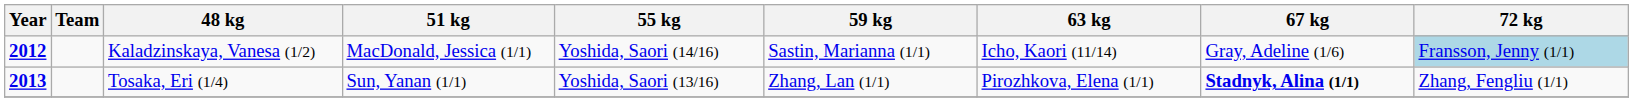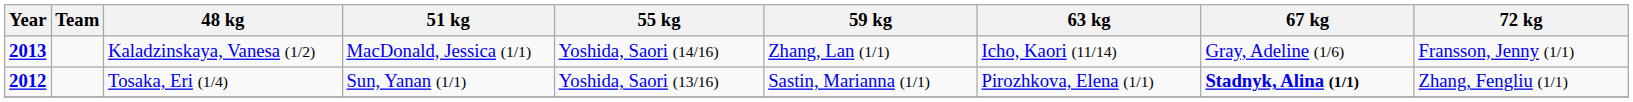Kaladzinskaya, Vanesa (1/2) | Year: 2012 -> 2013
Kaladzinskaya, Vanesa (1/2) | 59 kg: Sastin, Marianna (1/1) -> Zhang, Lan (1/1)
Kaladzinskaya, Vanesa (1/2) | 72 kg: lightblue background -> no background
Tosaka, Eri (1/4) | Year: 2013 -> 2012
Tosaka, Eri (1/4) | 59 kg: Zhang, Lan (1/1) -> Sastin, Marianna (1/1)
